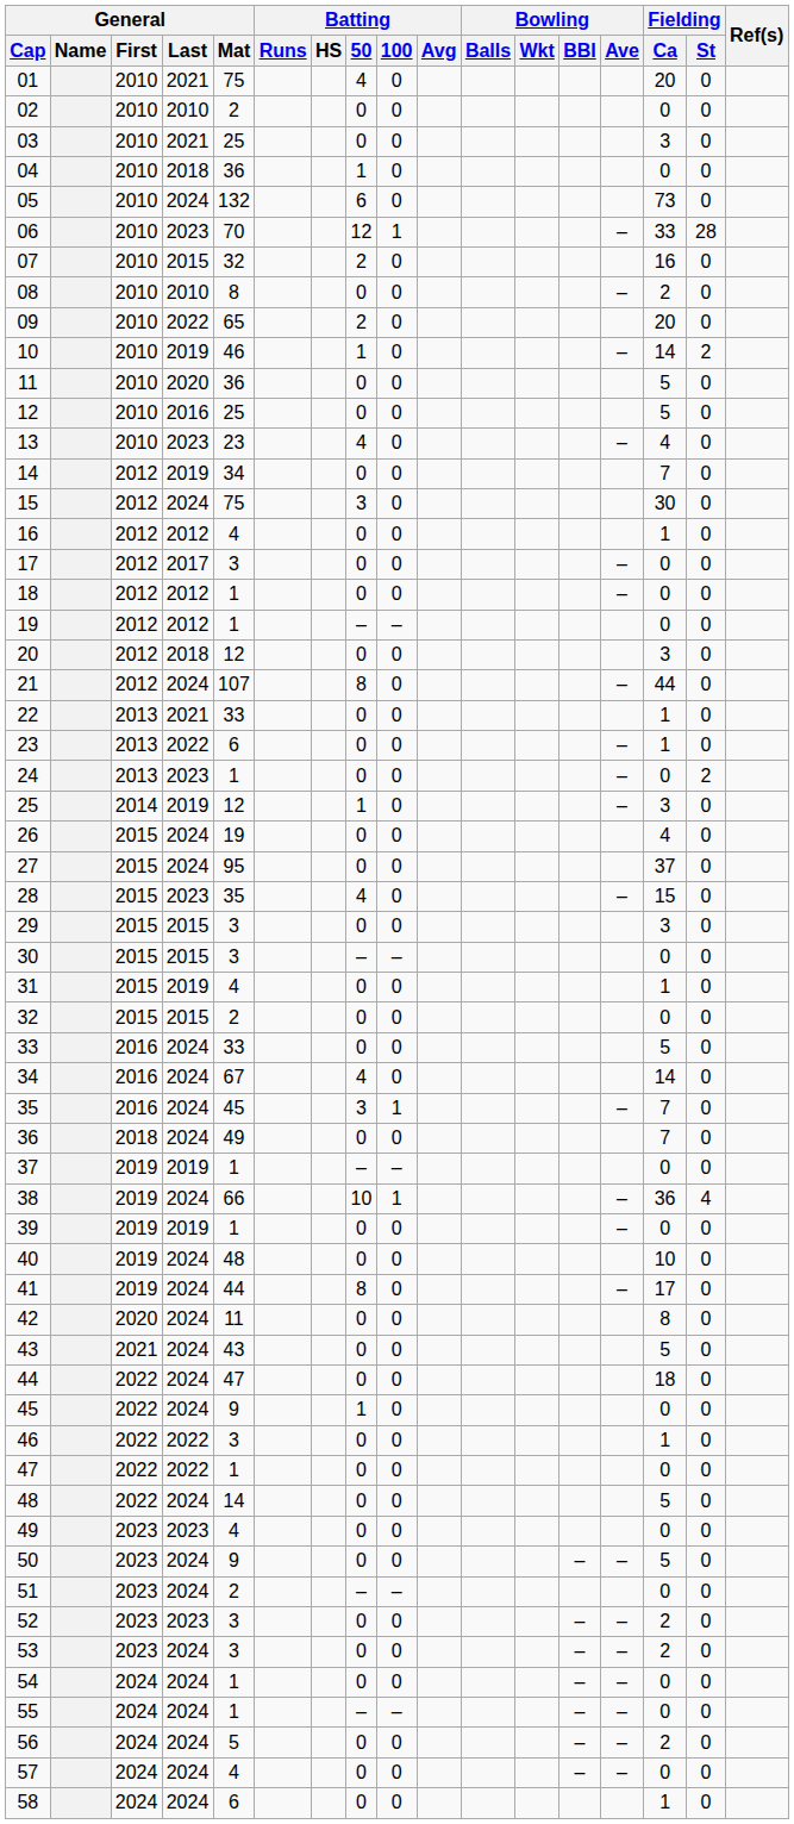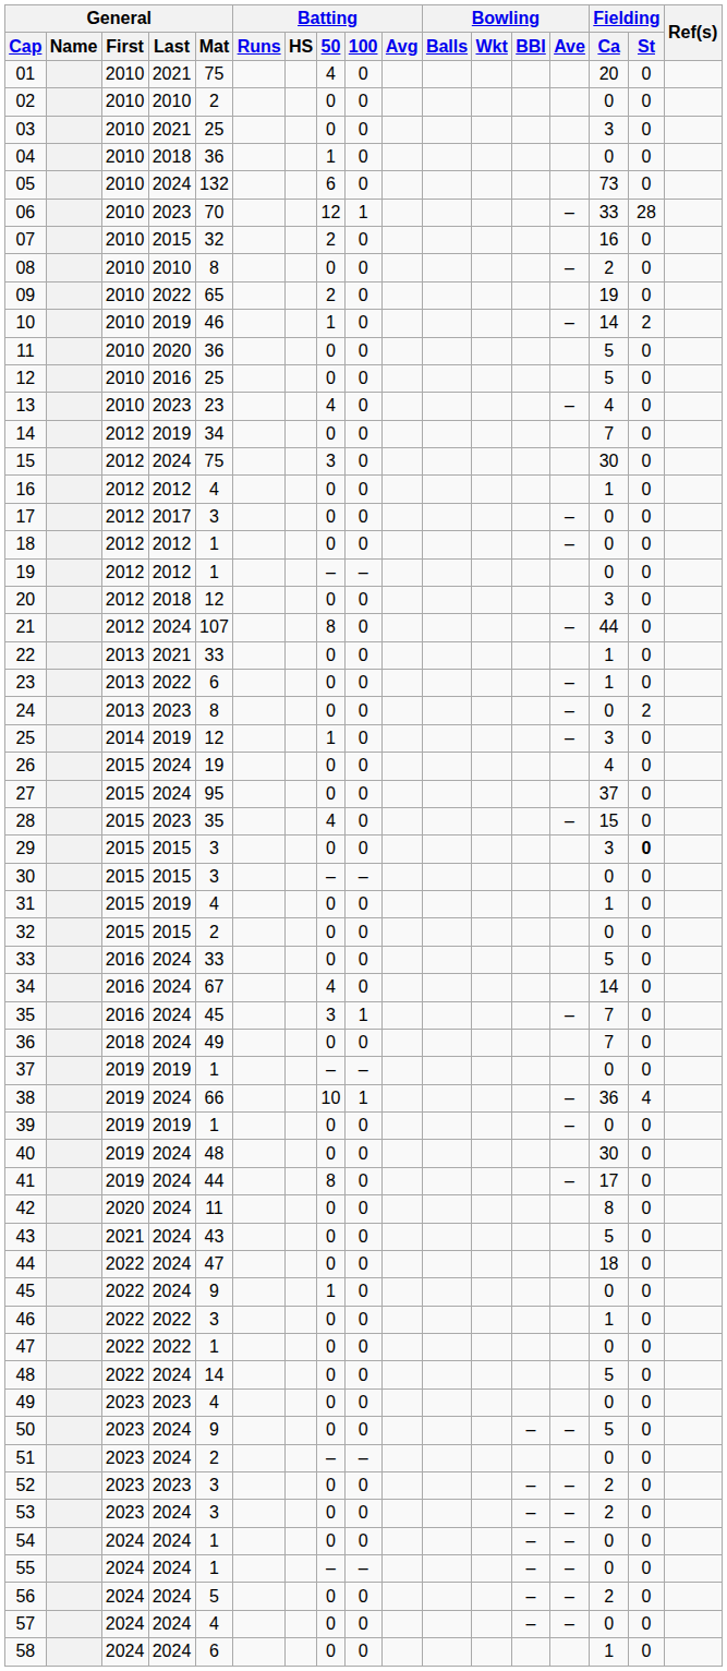09 | Fielding / Ca: 20 -> 19
24 | General / Mat: 1 -> 8
29 | Fielding / St: normal -> bold
40 | Fielding / Ca: 10 -> 30
